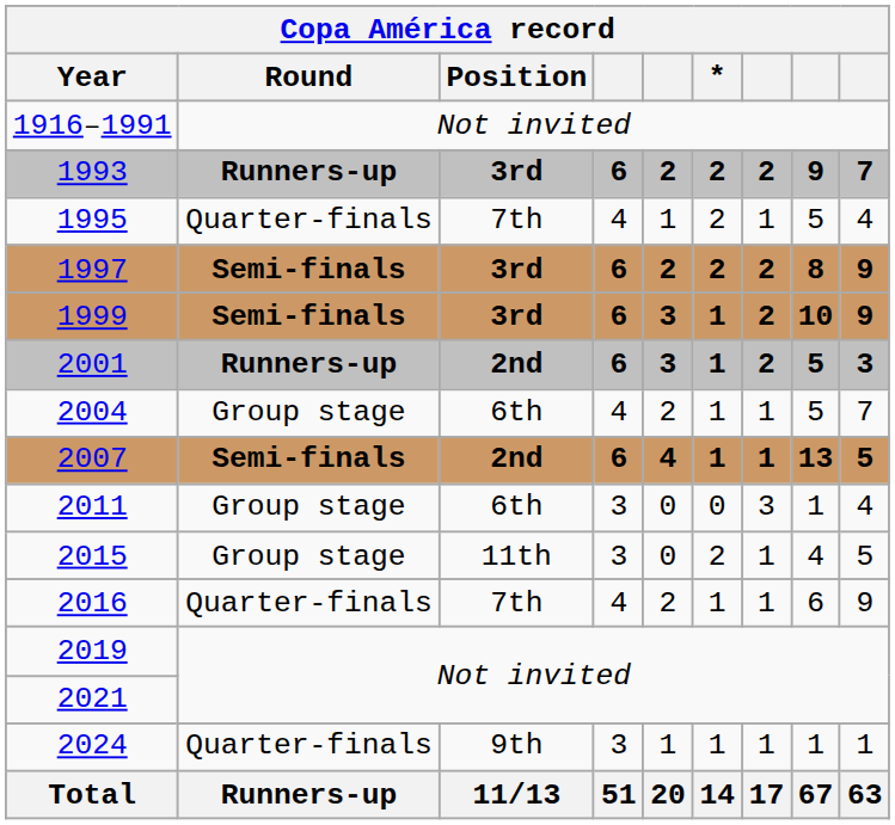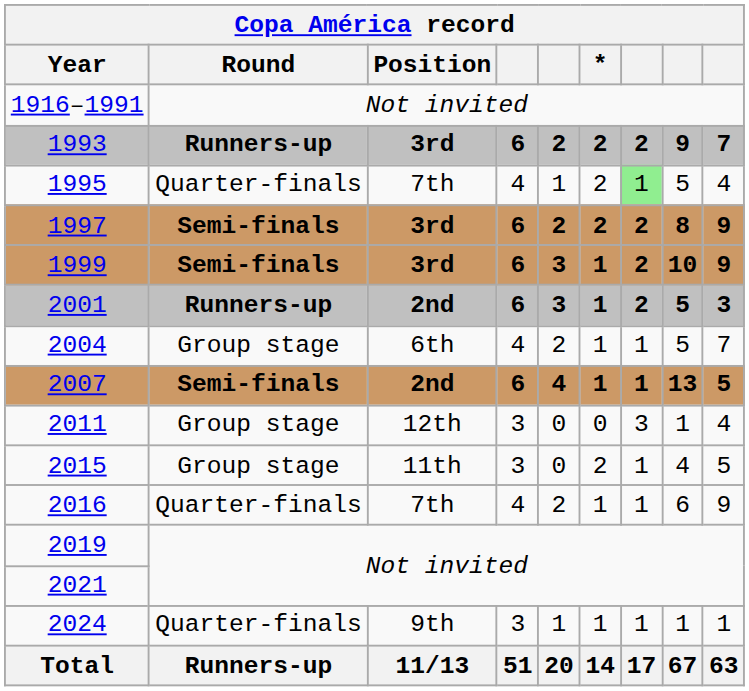1995 | column 7: no background -> lightgreen background
2011 | Position: 6th -> 12th
